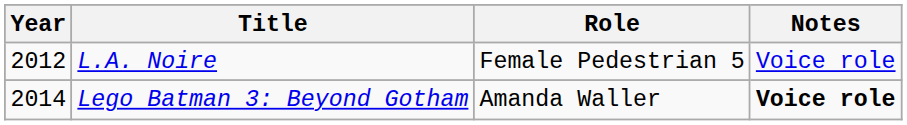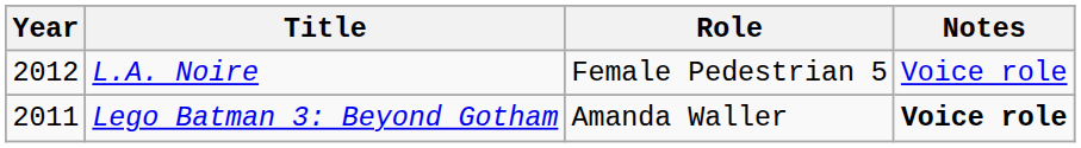Lego Batman 3: Beyond Gotham | Year: 2014 -> 2011
